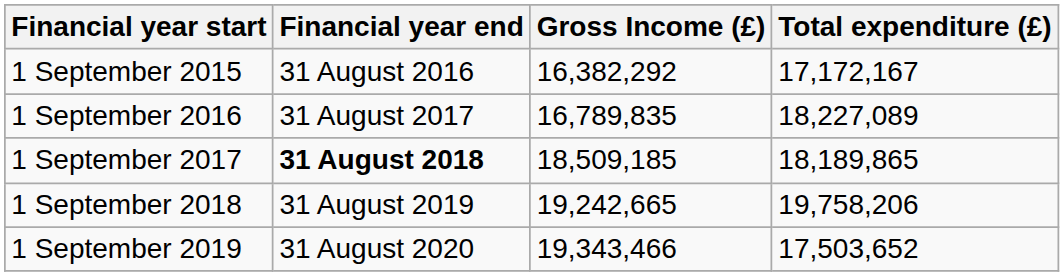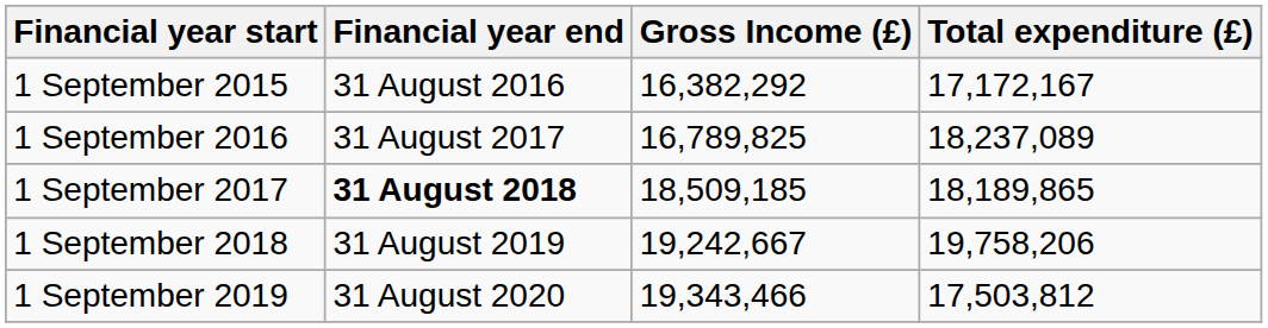1 September 2016 | Gross Income (£): 16,789,835 -> 16,789,825
1 September 2016 | Total expenditure (£): 18,227,089 -> 18,237,089
1 September 2018 | Gross Income (£): 19,242,665 -> 19,242,667
1 September 2019 | Total expenditure (£): 17,503,652 -> 17,503,812
